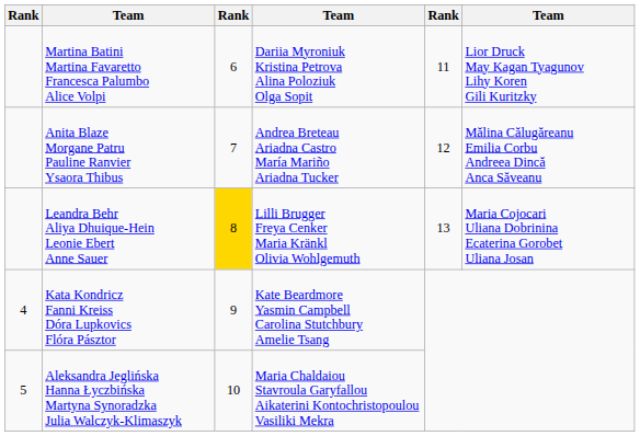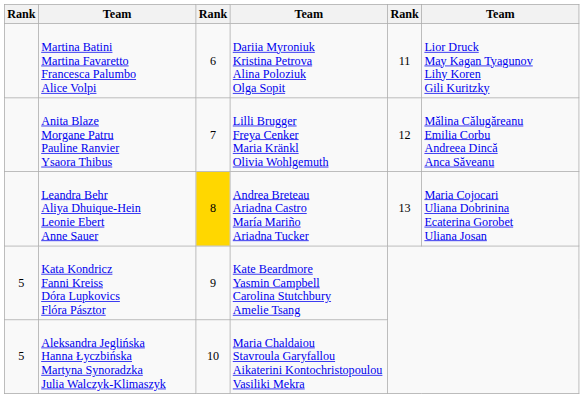Anita Blaze Morgane Patru Pauline Ranvier Ysaora Thibus | column 4: Andrea Breteau Ariadna Castro María Mariño Ariadna Tucker -> Lilli Brugger Freya Cenker Maria Kränkl Olivia Wohlgemuth
Leandra Behr Aliya Dhuique-Hein Leonie Ebert Anne Sauer | column 4: Lilli Brugger Freya Cenker Maria Kränkl Olivia Wohlgemuth -> Andrea Breteau Ariadna Castro María Mariño Ariadna Tucker
Kata Kondricz Fanni Kreiss Dóra Lupkovics Flóra Pásztor | column 1: 4 -> 5
